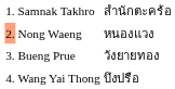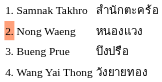Bueng Prue | column 3: วังยายทอง -> บึงปรือ
Wang Yai Thong | column 3: บึงปรือ -> วังยายทอง
